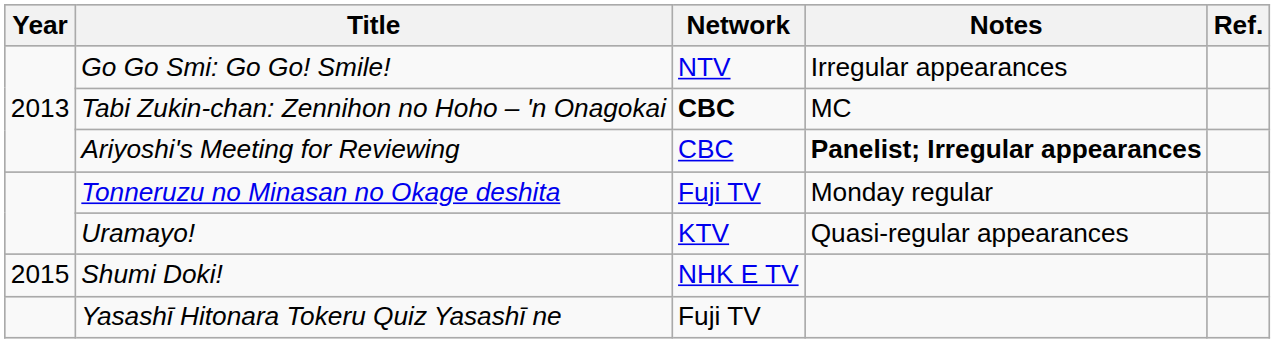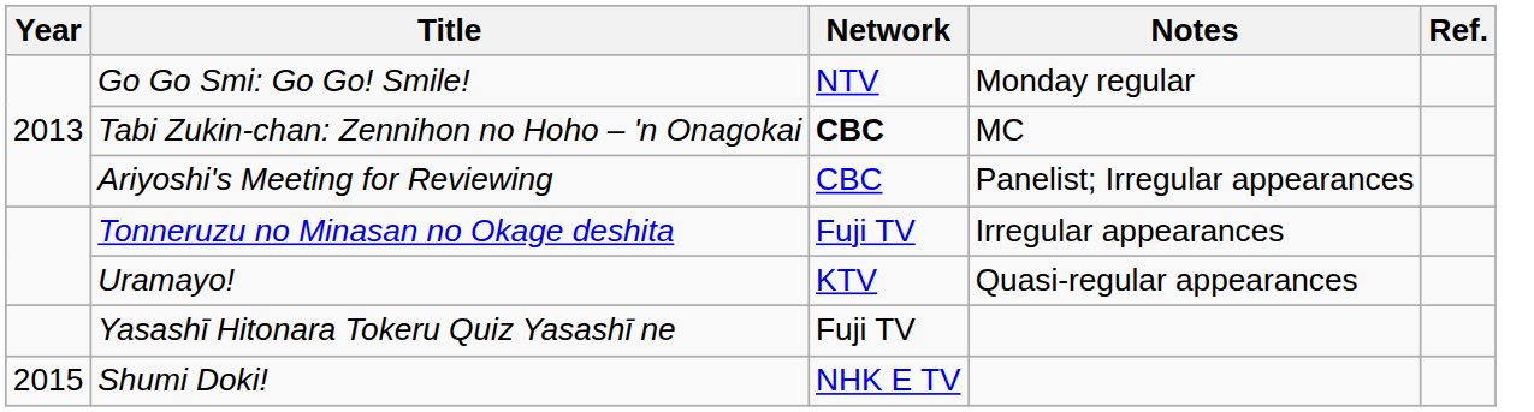Go Go Smi: Go Go! Smile! | Notes: Irregular appearances -> Monday regular
Ariyoshi's Meeting for Reviewing | Notes: bold -> normal
Tonneruzu no Minasan no Okage deshita | Notes: Monday regular -> Irregular appearances
rows swapped: Shumi Doki! <-> Yasashī Hitonara Tokeru Quiz Yasashī ne
